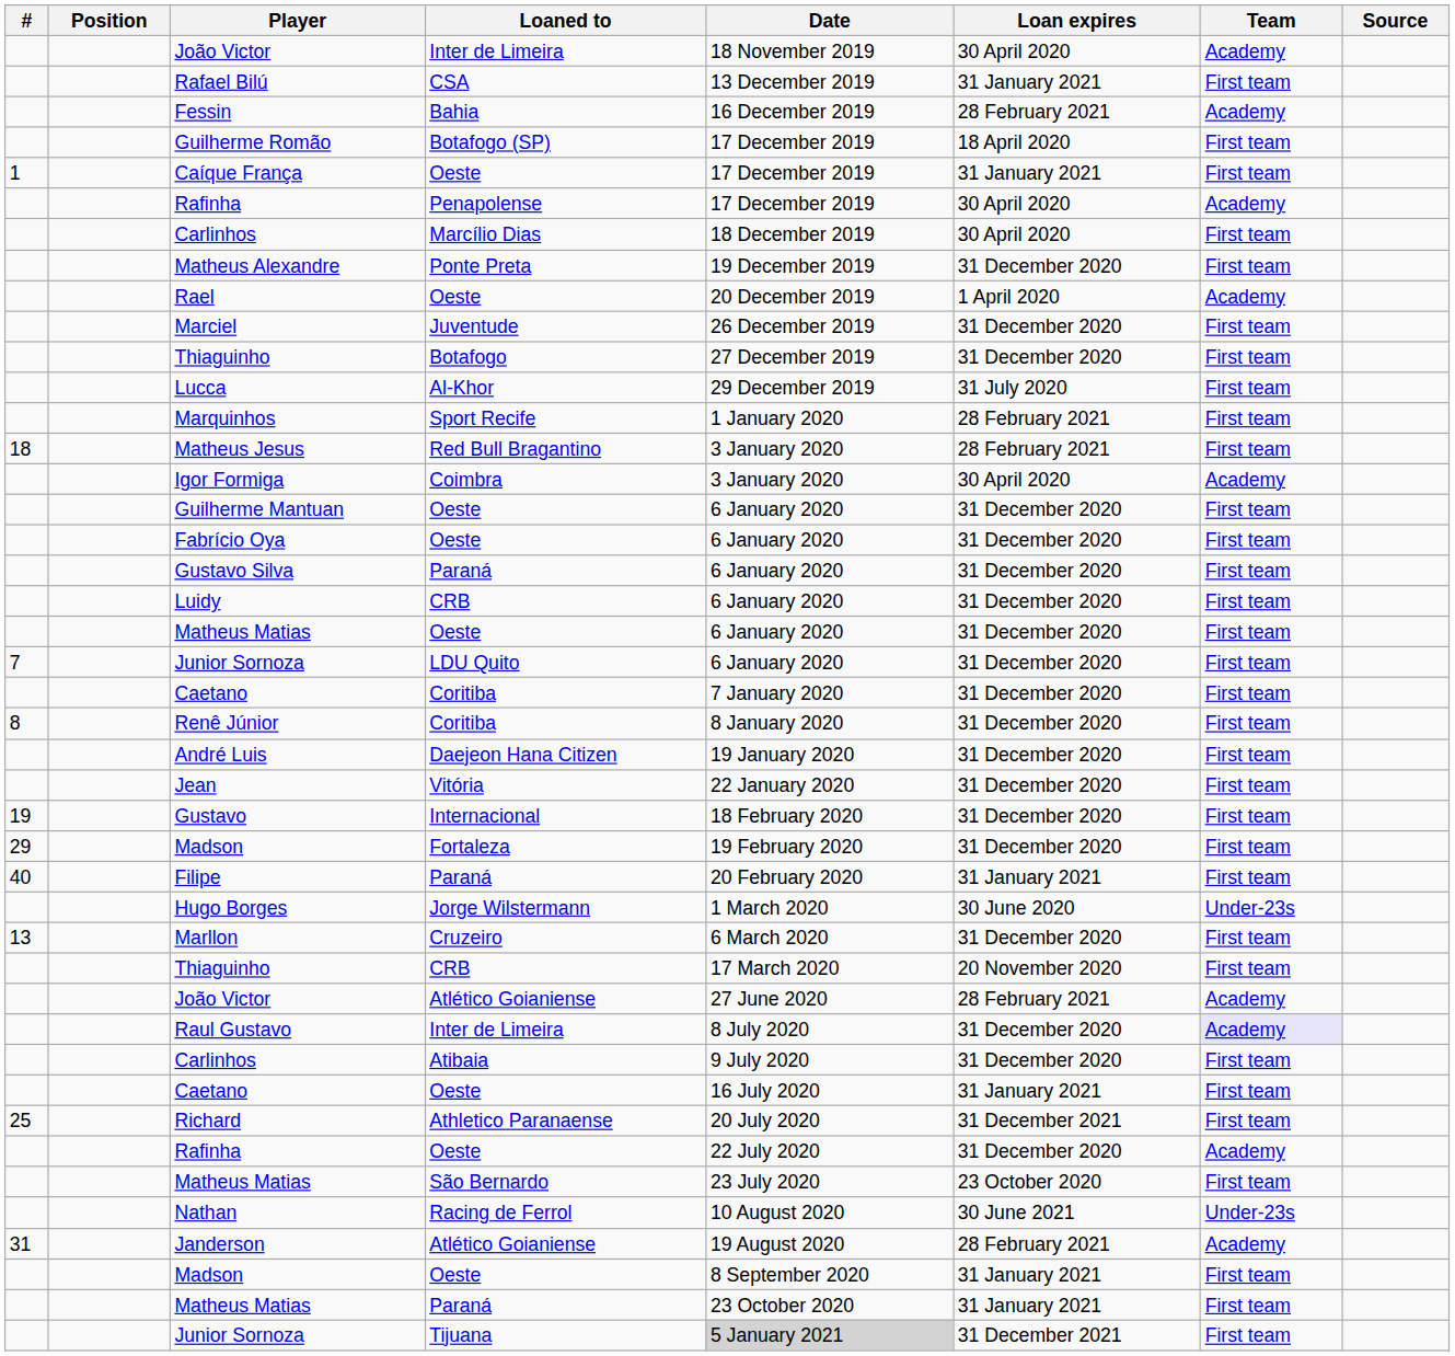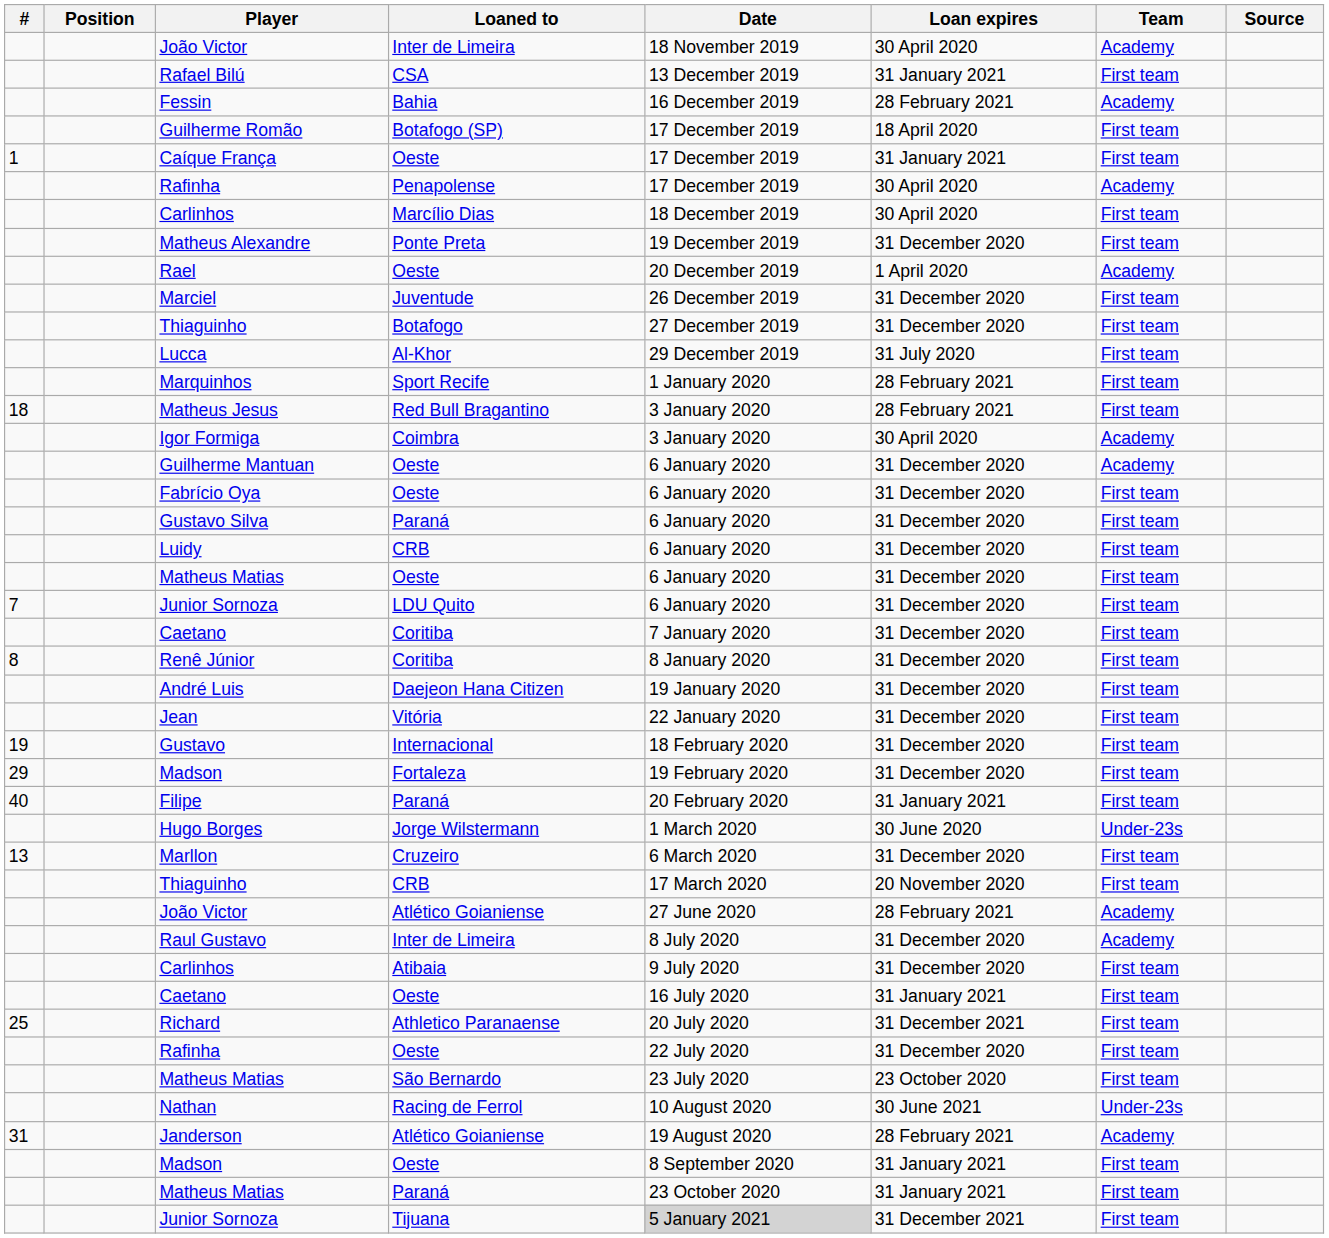Guilherme Mantuan | Team: First team -> Academy
Raul Gustavo | Team: lavender background -> no background
Rafinha / Oeste | Team: Academy -> First team
